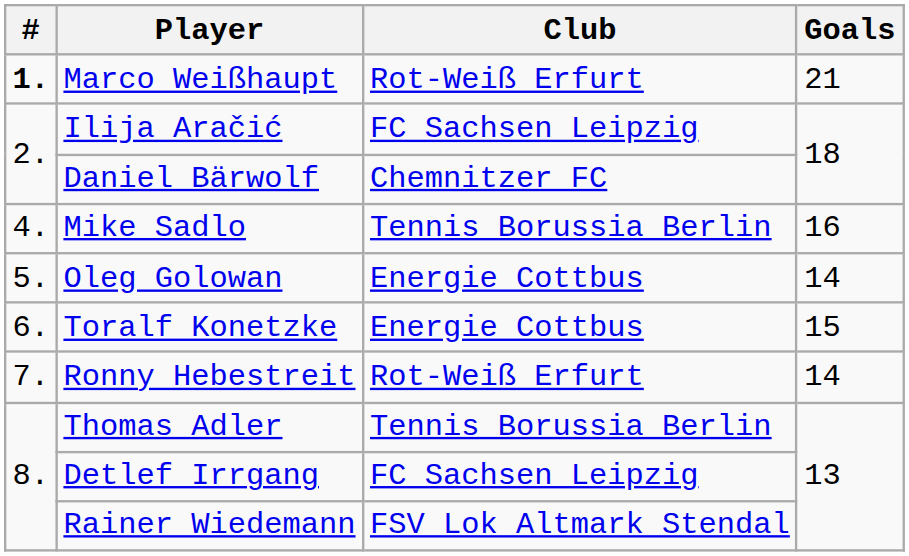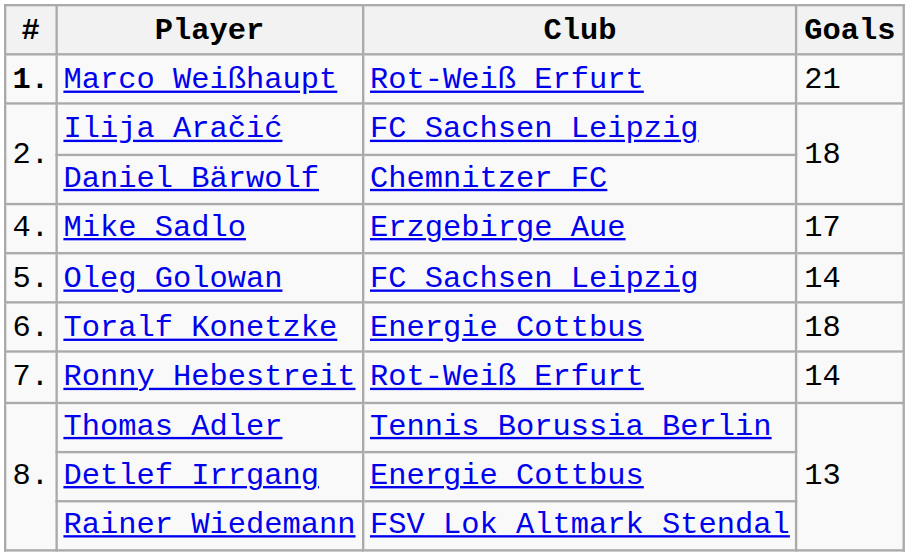Mike Sadlo | Club: Tennis Borussia Berlin -> Erzgebirge Aue
Mike Sadlo | Goals: 16 -> 17
Oleg Golowan | Club: Energie Cottbus -> FC Sachsen Leipzig
Toralf Konetzke | Goals: 15 -> 18
Detlef Irrgang | Club: FC Sachsen Leipzig -> Energie Cottbus
